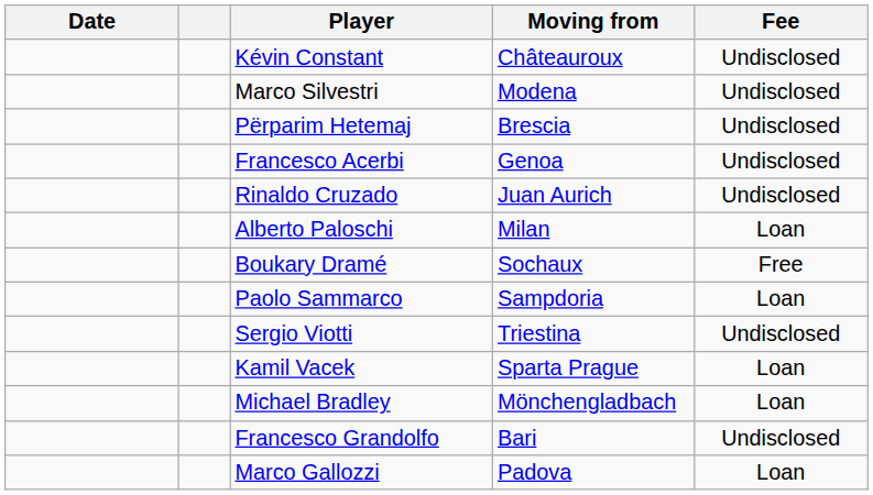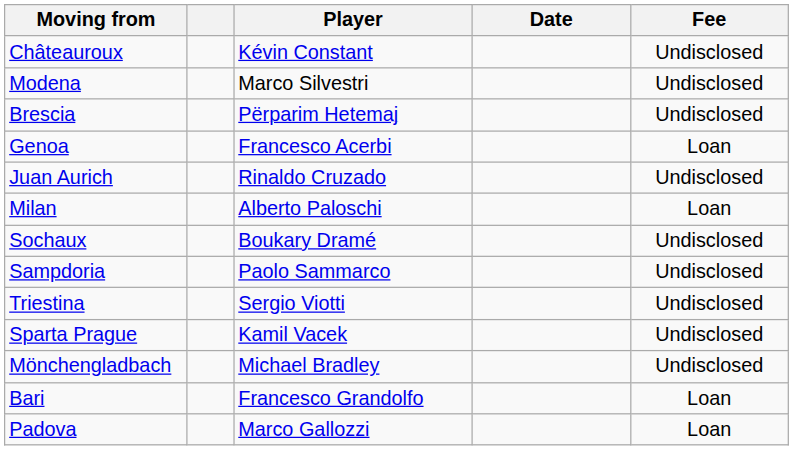columns swapped: Date <-> Moving from
Francesco Acerbi | Fee: Undisclosed -> Loan
Boukary Dramé | Fee: Free -> Undisclosed
Paolo Sammarco | Fee: Loan -> Undisclosed
Kamil Vacek | Fee: Loan -> Undisclosed
Michael Bradley | Fee: Loan -> Undisclosed
Francesco Grandolfo | Fee: Undisclosed -> Loan
